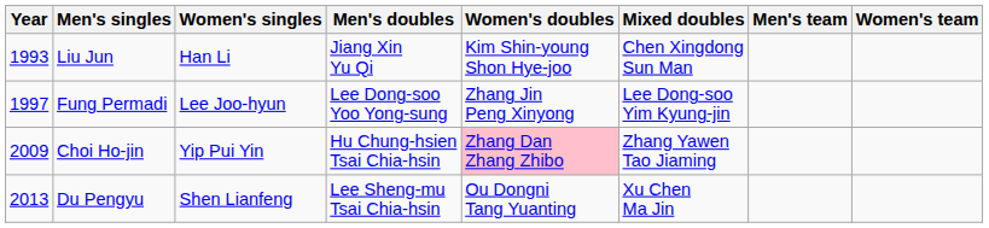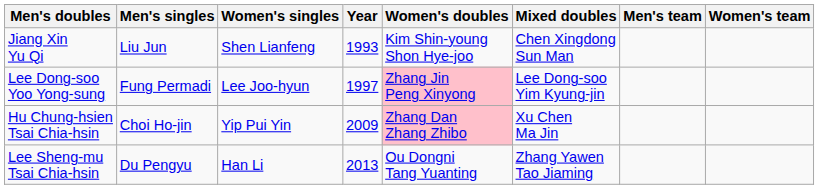columns swapped: Year <-> Men's doubles
Liu Jun | Women's singles: Han Li -> Shen Lianfeng
Fung Permadi | Women's doubles: no background -> pink background
Choi Ho-jin | Mixed doubles: Zhang Yawen Tao Jiaming -> Xu Chen Ma Jin
Du Pengyu | Women's singles: Shen Lianfeng -> Han Li
Du Pengyu | Mixed doubles: Xu Chen Ma Jin -> Zhang Yawen Tao Jiaming
